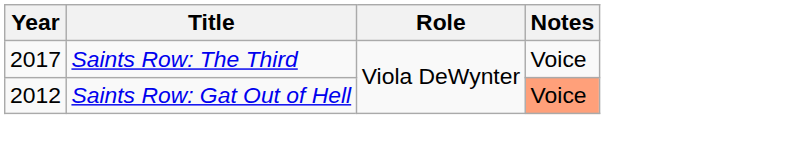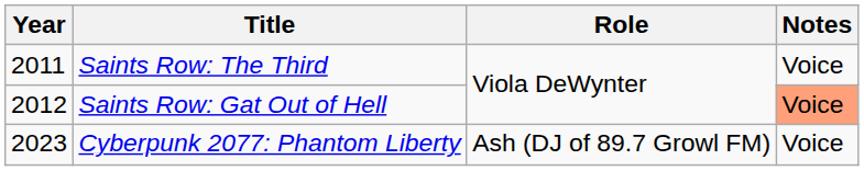Saints Row: The Third | Year: 2017 -> 2011
+ row: 2023 | Cyberpunk 2077: Phantom Liberty | Ash (DJ of 89.7 Growl FM) | Voice
